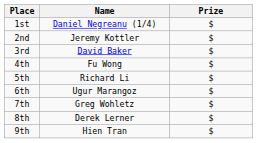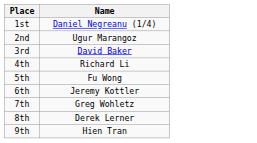- column: Prize | $ | $ | $ | $ | $ | $ | $ | $ | $
2nd | Name: Jeremy Kottler -> Ugur Marangoz
4th | Name: Fu Wong -> Richard Li
5th | Name: Richard Li -> Fu Wong
6th | Name: Ugur Marangoz -> Jeremy Kottler
